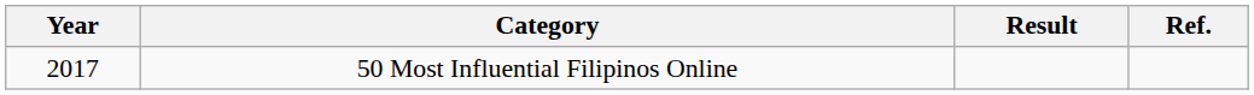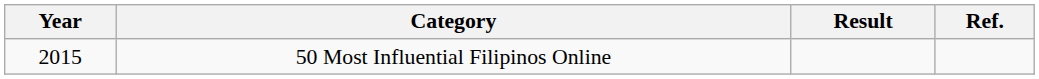50 Most Influential Filipinos Online | Year: 2017 -> 2015
